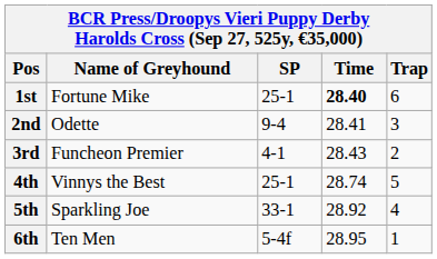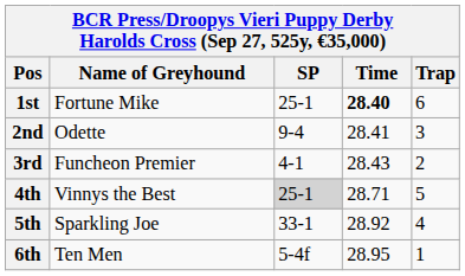4th | SP: no background -> lightgrey background
4th | Time: 28.74 -> 28.71
